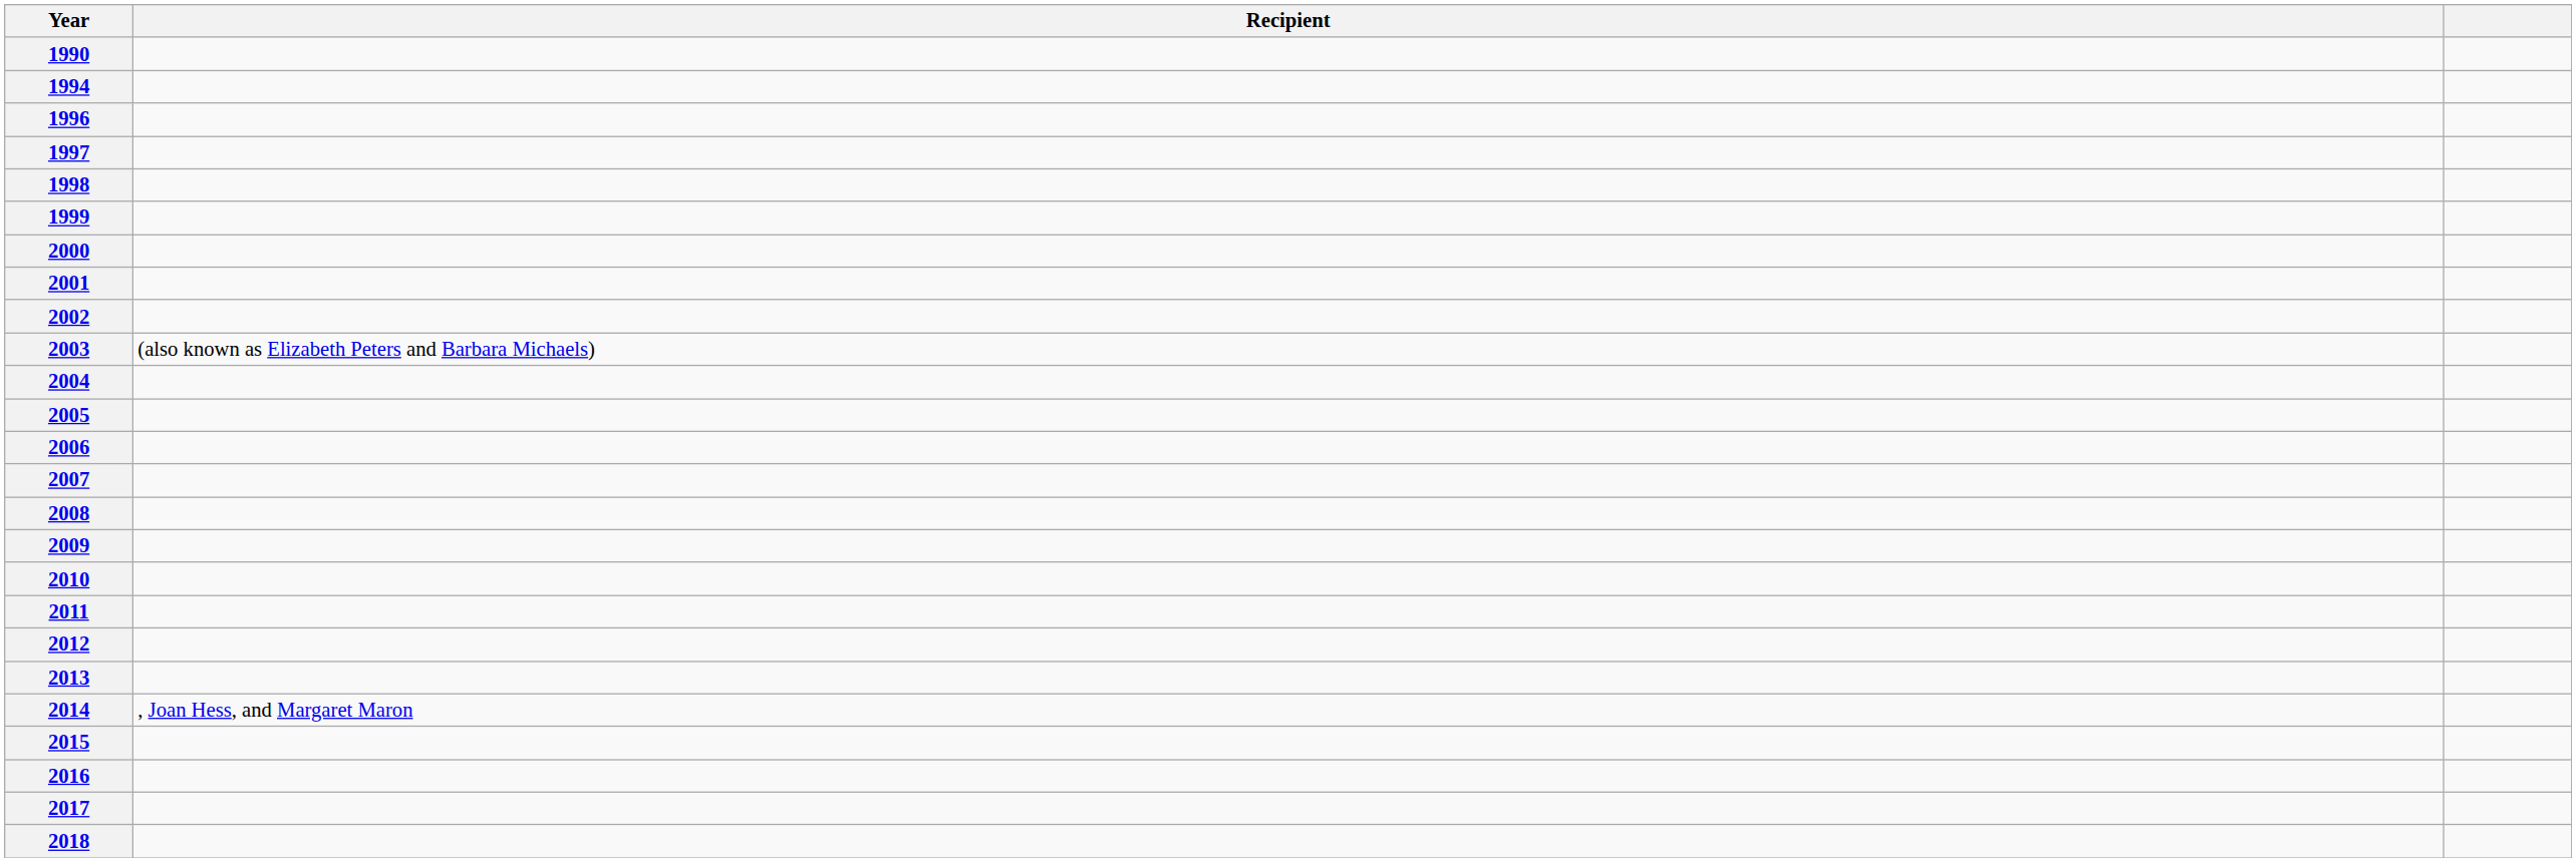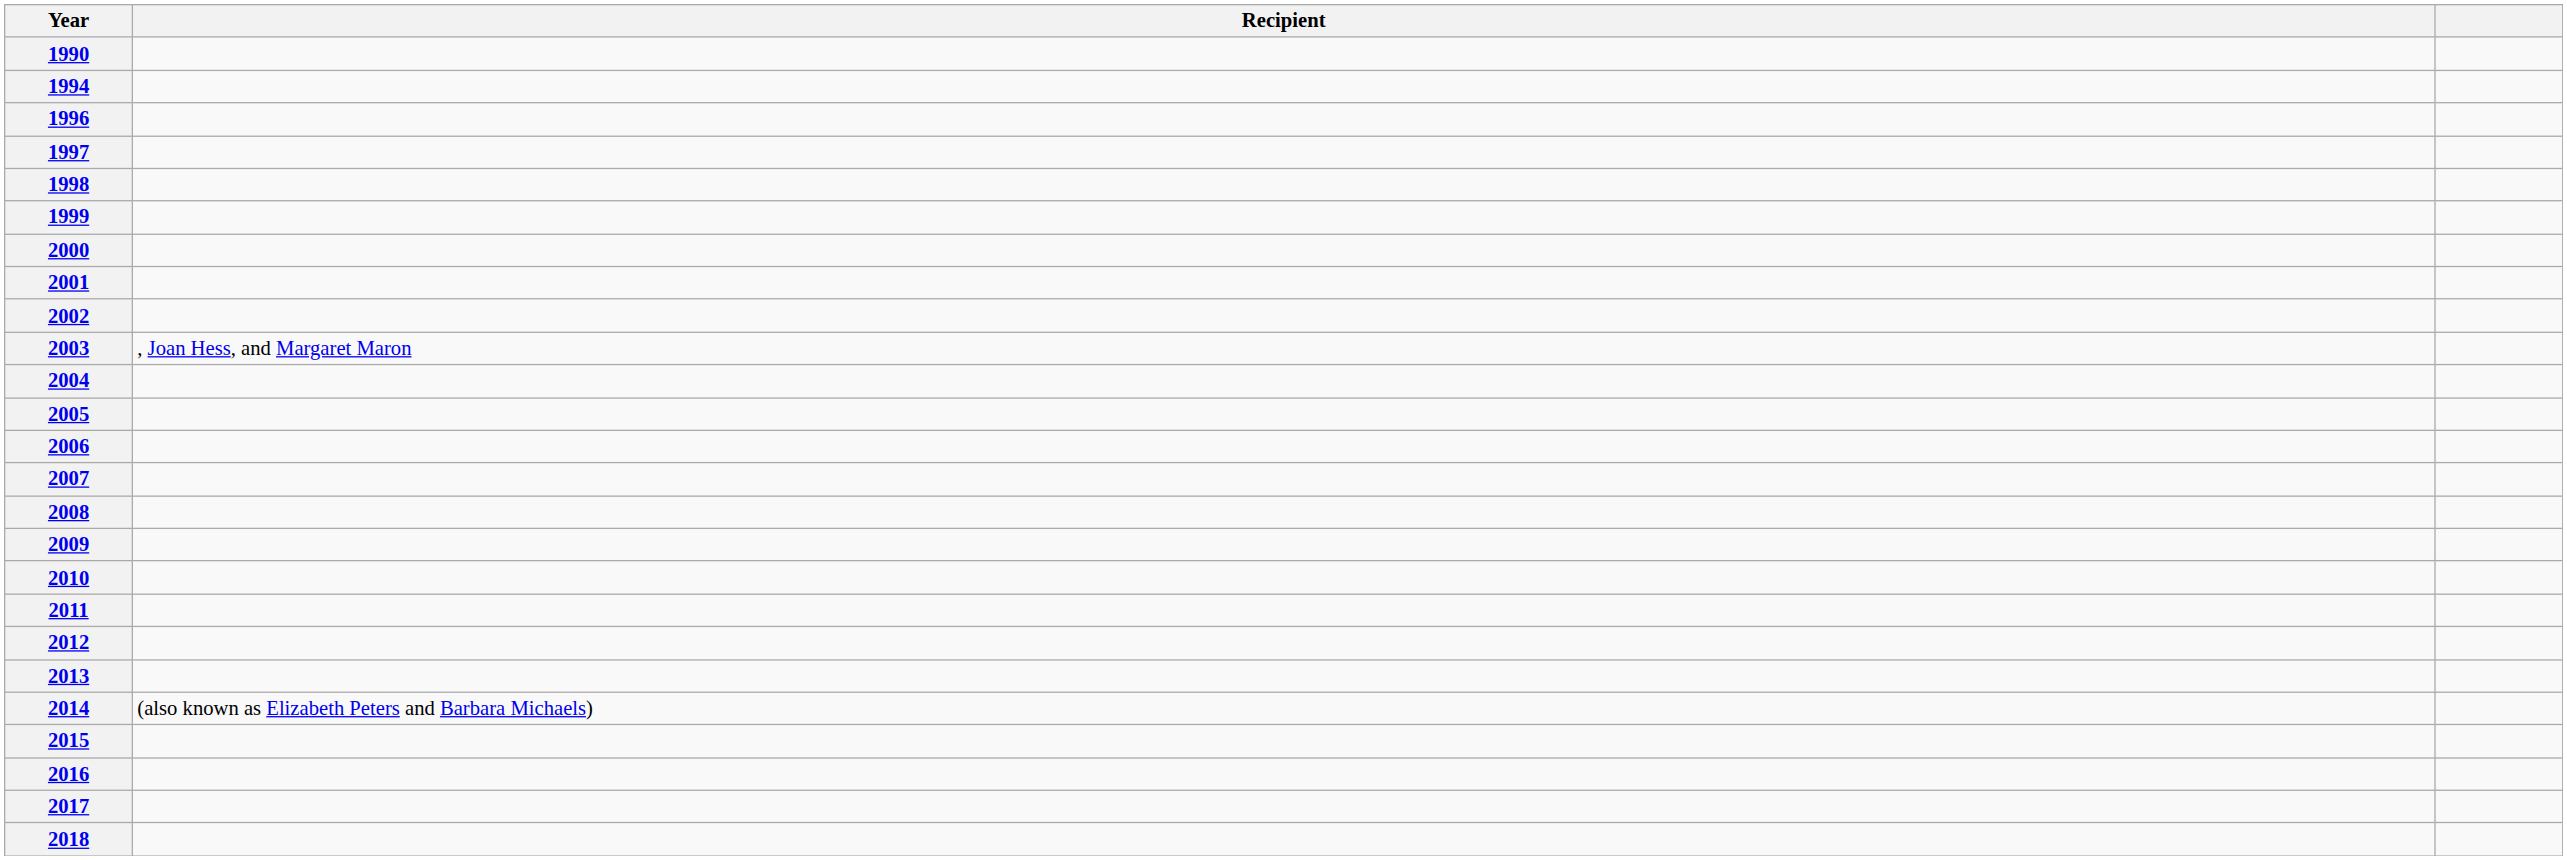2003 | Recipient: (also known as Elizabeth Peters and Barbara Michaels) -> , Joan Hess, and Margaret Maron
2014 | Recipient: , Joan Hess, and Margaret Maron -> (also known as Elizabeth Peters and Barbara Michaels)
